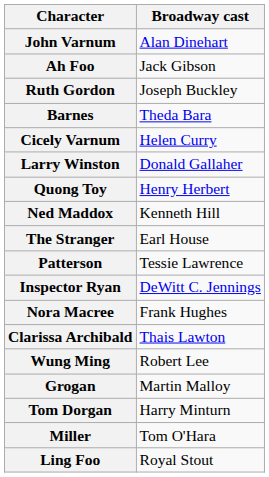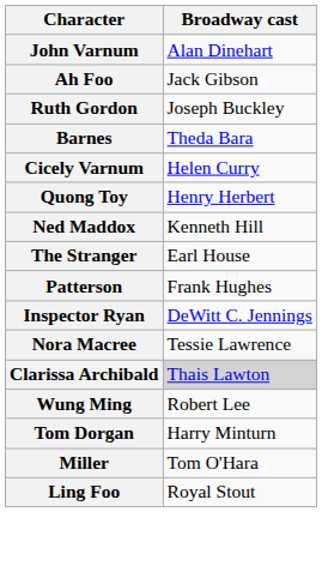- row: Larry Winston | Donald Gallaher
Patterson | Broadway cast: Tessie Lawrence -> Frank Hughes
Nora Macree | Broadway cast: Frank Hughes -> Tessie Lawrence
Clarissa Archibald | Broadway cast: no background -> lightgrey background
- row: Grogan | Martin Malloy
